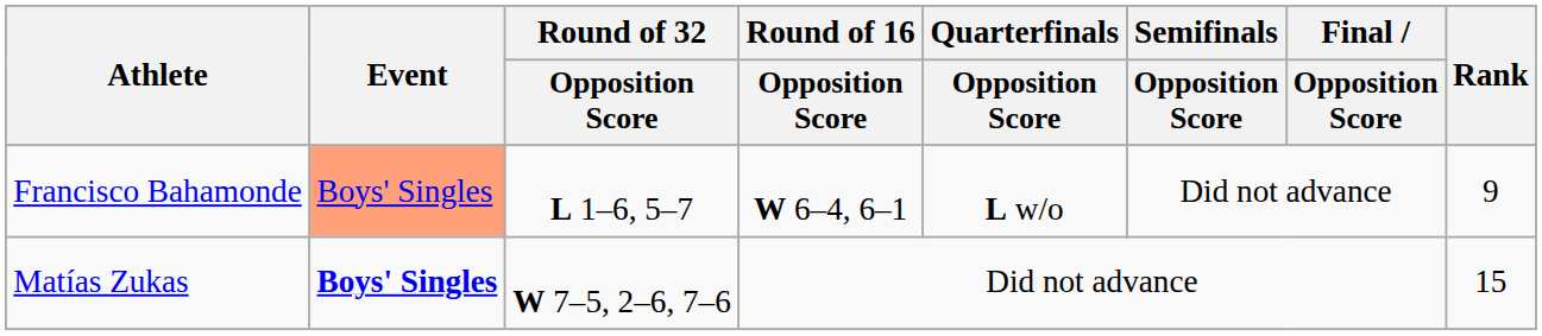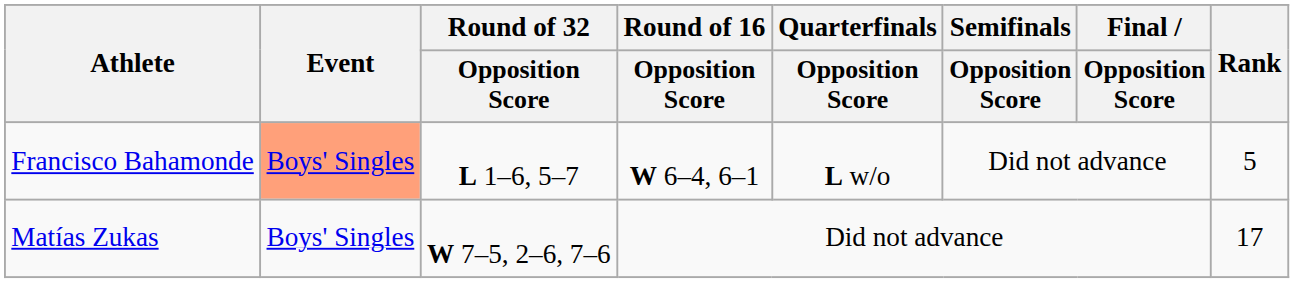Francisco Bahamonde | Rank: 9 -> 5
Matías Zukas | Event: bold -> normal
Matías Zukas | Rank: 15 -> 17
